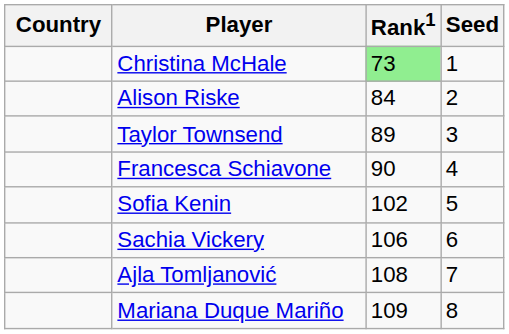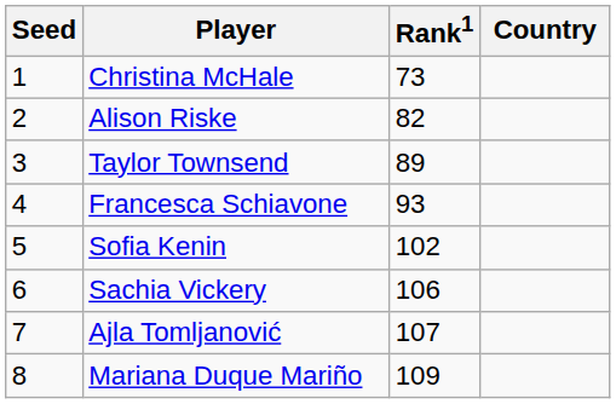columns swapped: Country <-> Seed
Christina McHale | Rank1: lightgreen background -> no background
Alison Riske | Rank1: 84 -> 82
Francesca Schiavone | Rank1: 90 -> 93
Ajla Tomljanović | Rank1: 108 -> 107
